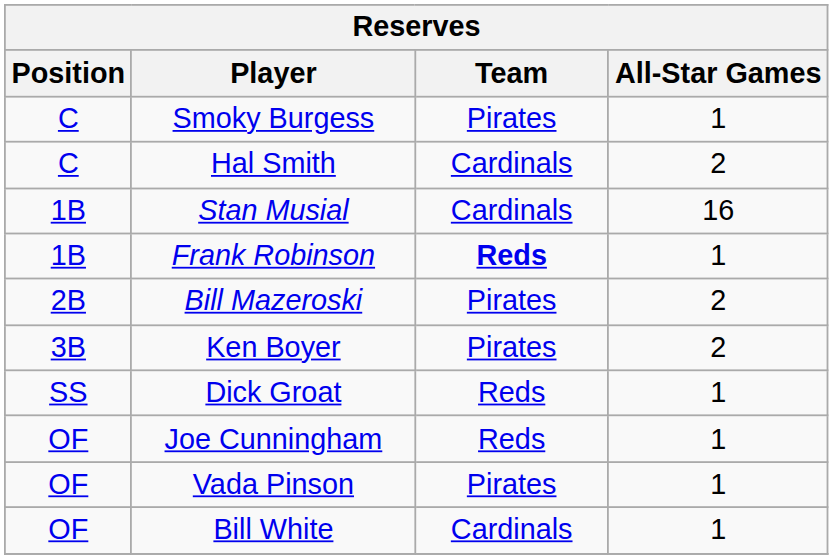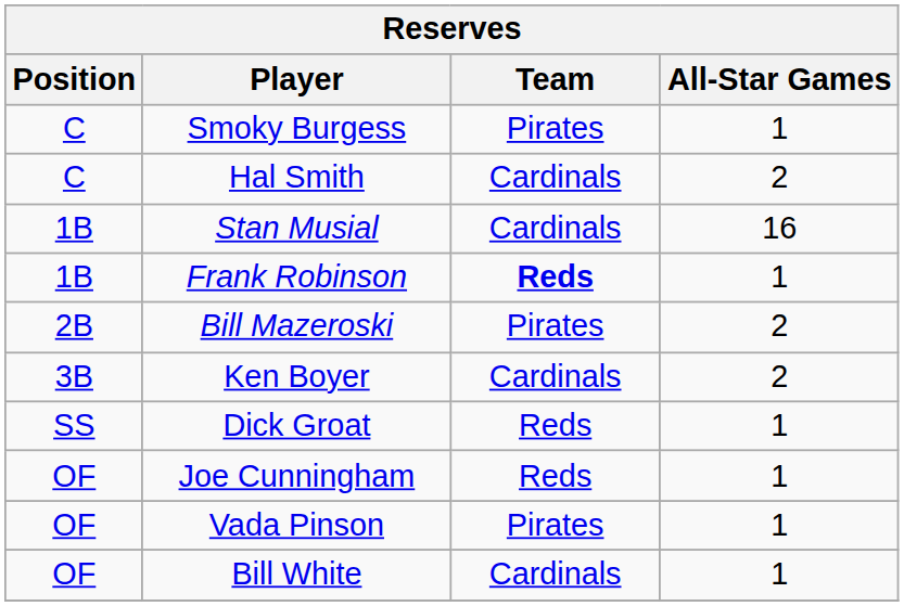Ken Boyer | Team: Pirates -> Cardinals
